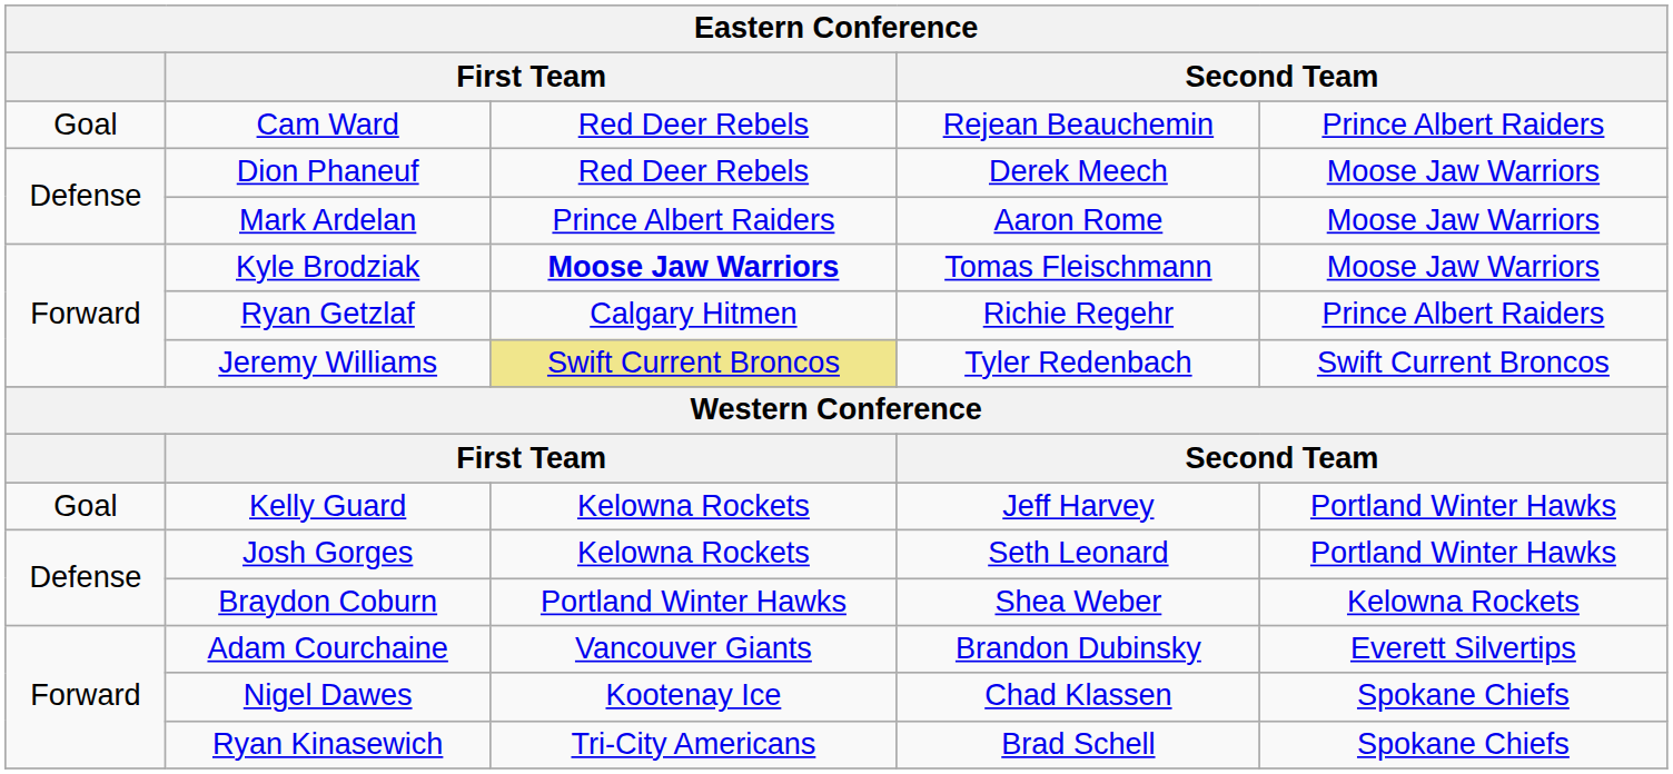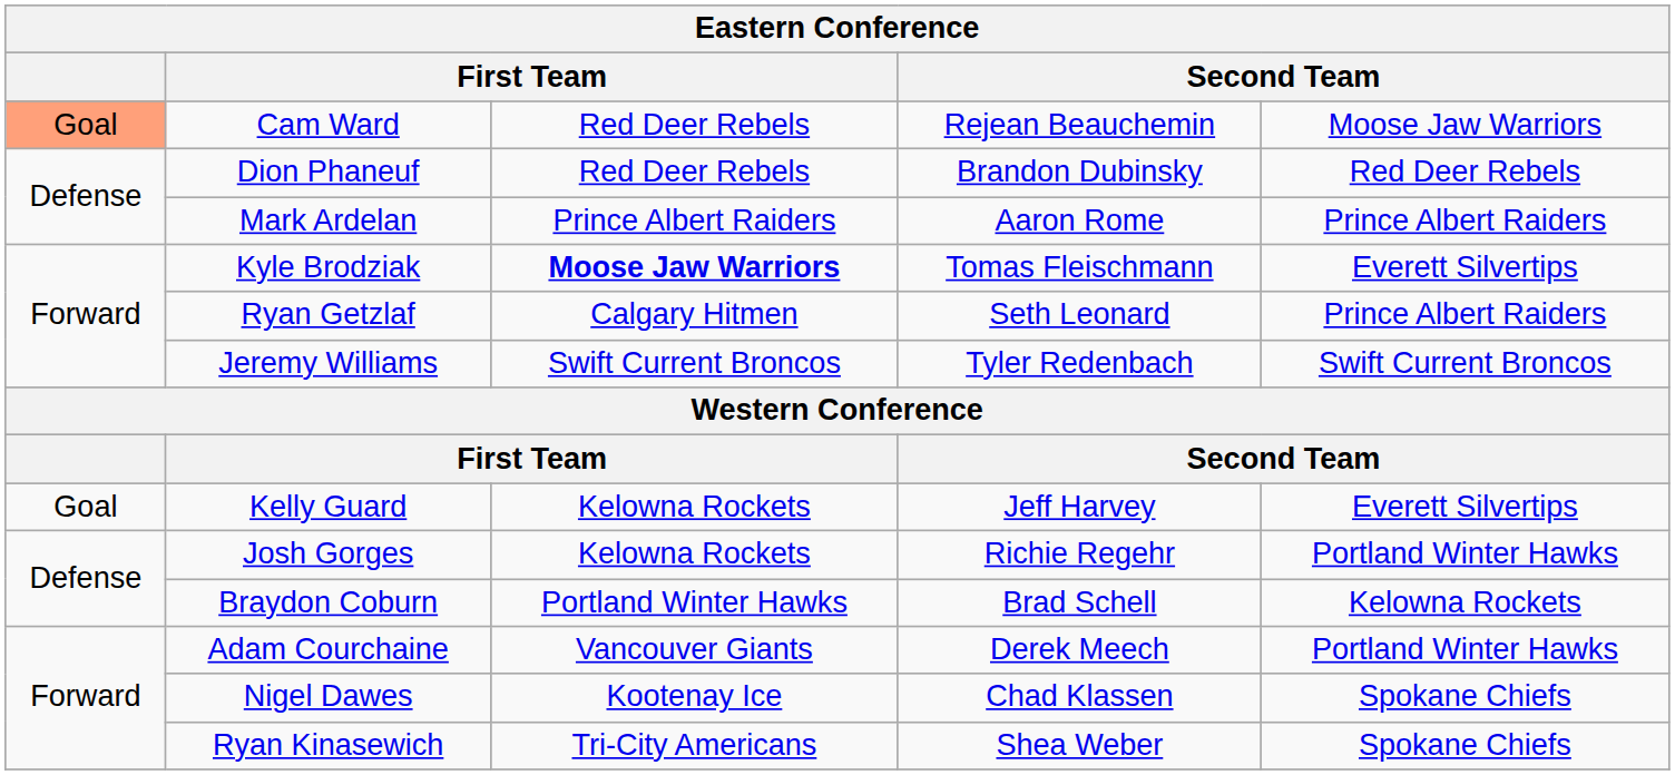Cam Ward | column 1: no background -> lightsalmon background
Cam Ward | column 5: Prince Albert Raiders -> Moose Jaw Warriors
Dion Phaneuf | column 4: Derek Meech -> Brandon Dubinsky
Dion Phaneuf | column 5: Moose Jaw Warriors -> Red Deer Rebels
Mark Ardelan | column 5: Moose Jaw Warriors -> Prince Albert Raiders
Kyle Brodziak | column 5: Moose Jaw Warriors -> Everett Silvertips
Ryan Getzlaf | column 4: Richie Regehr -> Seth Leonard
Jeremy Williams | column 3: khaki background -> no background
Kelly Guard | column 5: Portland Winter Hawks -> Everett Silvertips
Josh Gorges | column 4: Seth Leonard -> Richie Regehr
Braydon Coburn | column 4: Shea Weber -> Brad Schell
Adam Courchaine | column 4: Brandon Dubinsky -> Derek Meech
Adam Courchaine | column 5: Everett Silvertips -> Portland Winter Hawks
Ryan Kinasewich | column 4: Brad Schell -> Shea Weber
